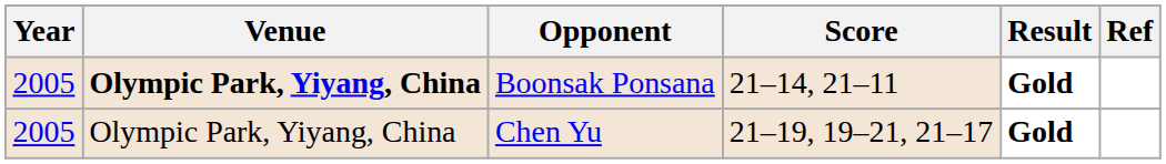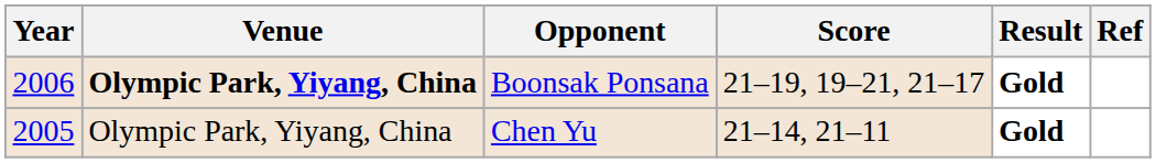Boonsak Ponsana | Year: 2005 -> 2006
Boonsak Ponsana | Score: 21–14, 21–11 -> 21–19, 19–21, 21–17
Chen Yu | Score: 21–19, 19–21, 21–17 -> 21–14, 21–11
